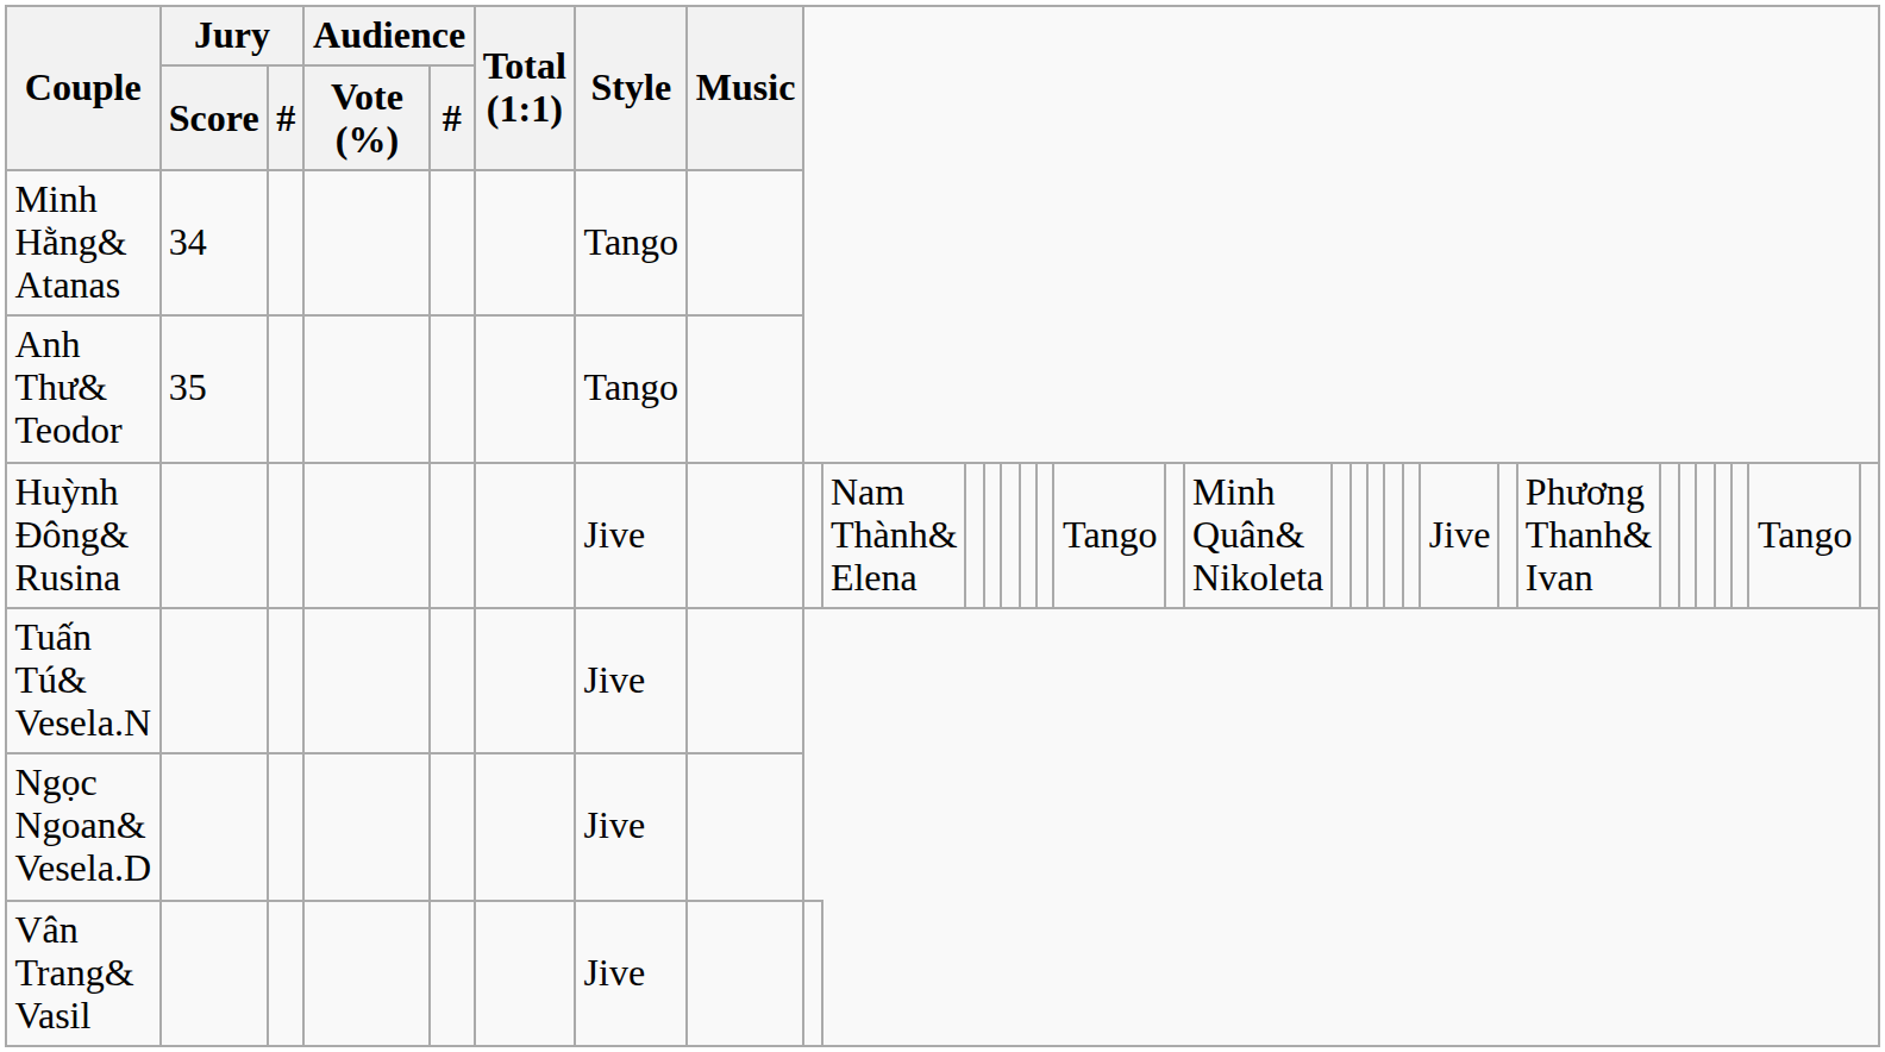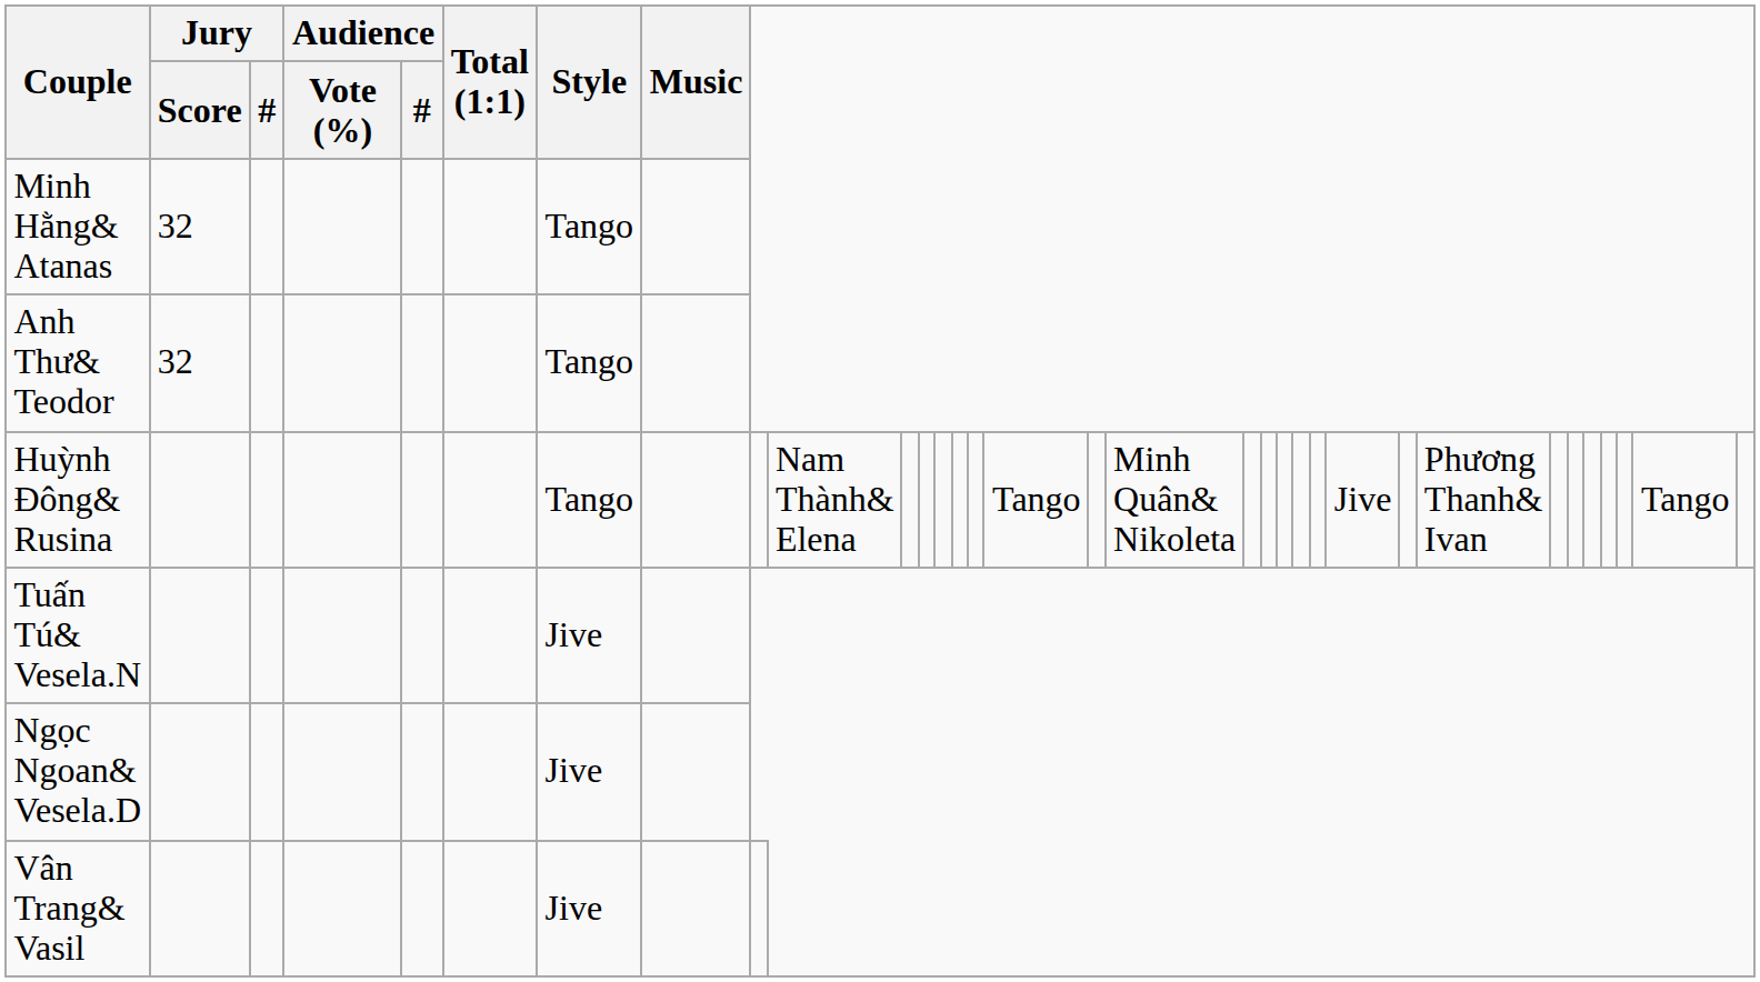Minh Hằng& Atanas | Jury / Score: 34 -> 32
Anh Thư& Teodor | Jury / Score: 35 -> 32
Huỳnh Đông& Rusina | Style: Jive -> Tango
